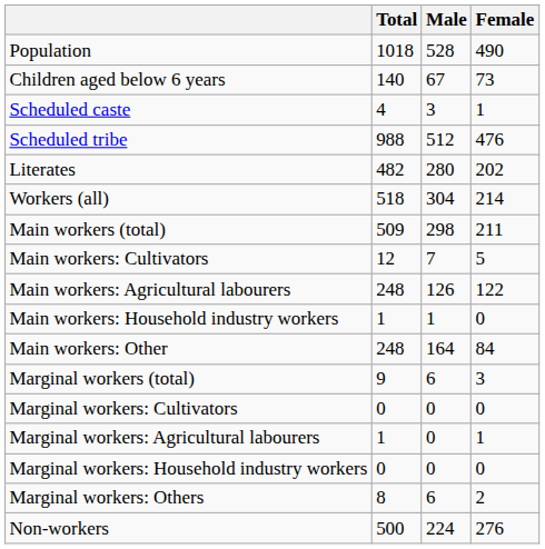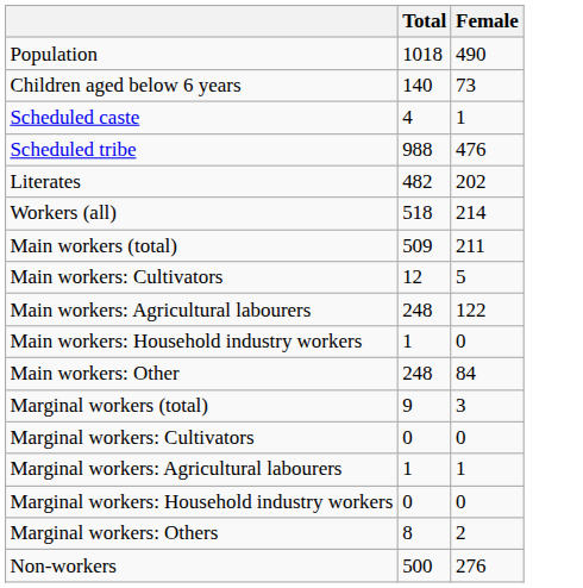- column: Male | 528 | 67 | 3 | 512 | 280 | 304 | 298 | 7 | 126 | 1 | 164 | 6 | 0 | 0 | 0 | 6 | 224
